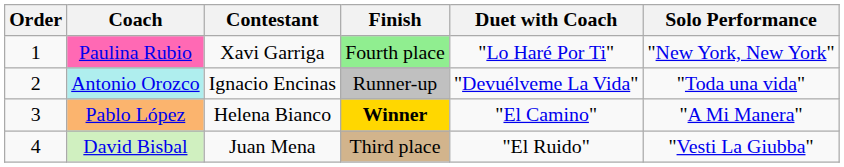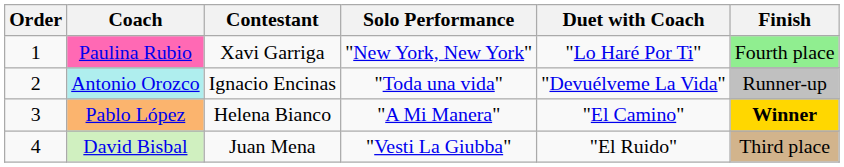columns swapped: Solo Performance <-> Finish
